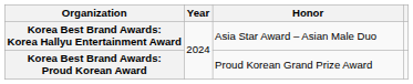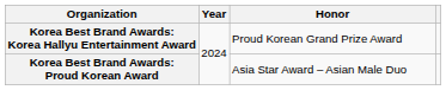Korea Best Brand Awards: Korea Hallyu Entertainment Award | Honor: Asia Star Award – Asian Male Duo -> Proud Korean Grand Prize Award
Korea Best Brand Awards: Proud Korean Award | Honor: Proud Korean Grand Prize Award -> Asia Star Award – Asian Male Duo
